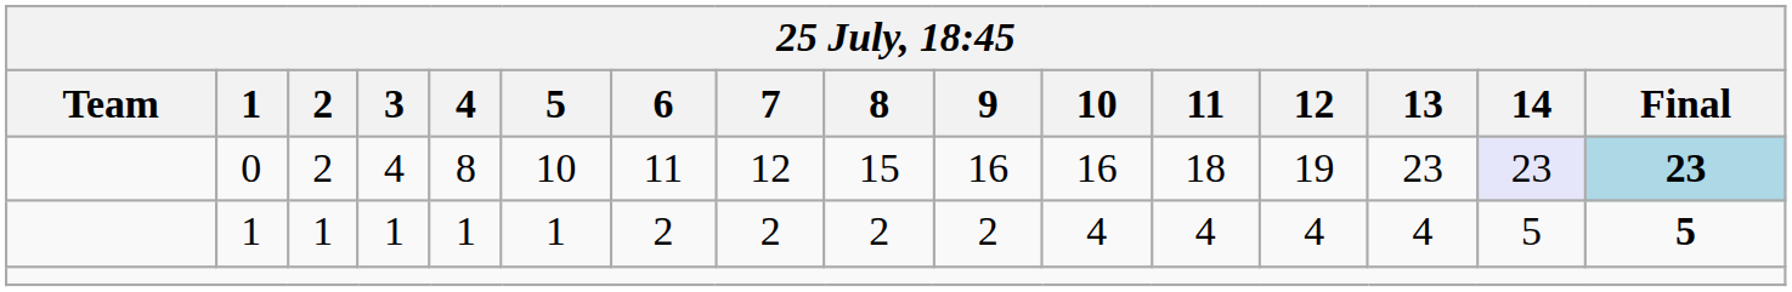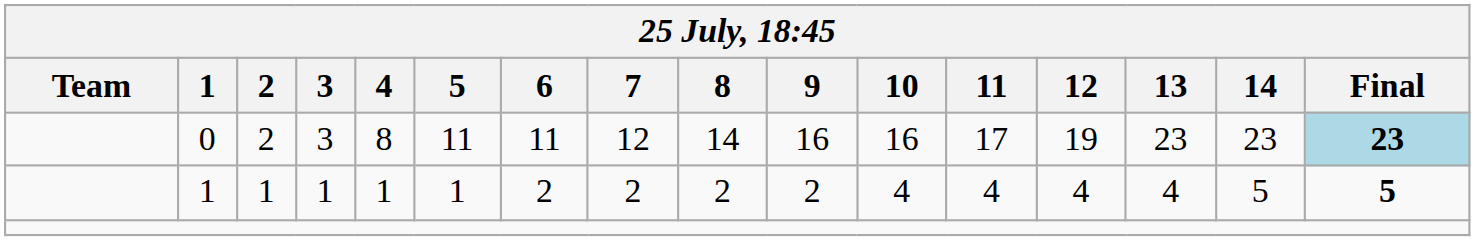0 | 3: 4 -> 3
0 | 5: 10 -> 11
0 | 8: 15 -> 14
0 | 11: 18 -> 17
0 | 14: lavender background -> no background
